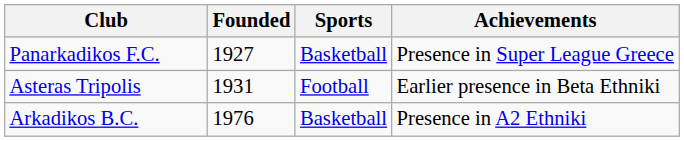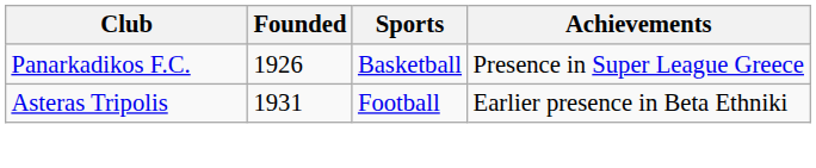Panarkadikos F.C. | Founded: 1927 -> 1926
- row: Arkadikos B.C. | 1976 | Basketball | Presence in A2 Ethniki
